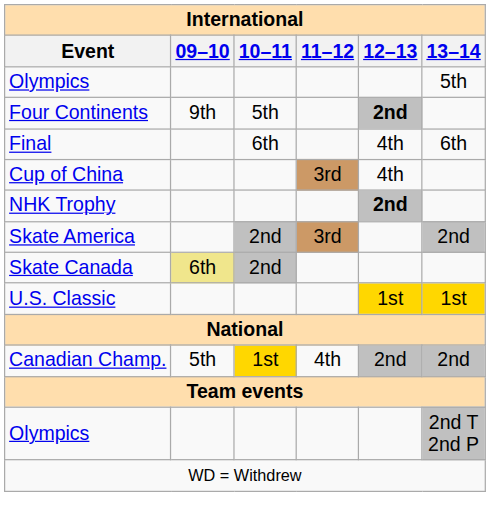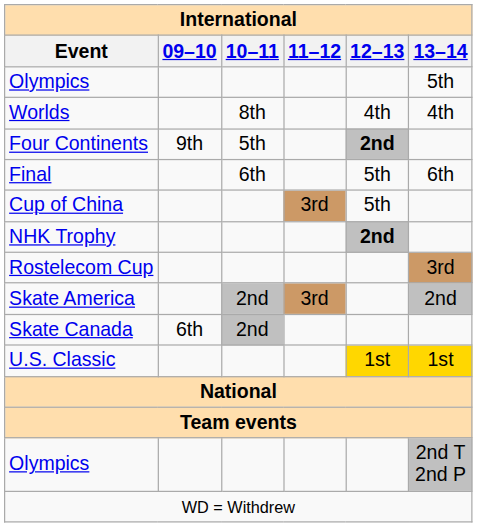+ row: Worlds | 8th | 4th | 4th
Final | 12–13: 4th -> 5th
Cup of China | 12–13: 4th -> 5th
+ row: Rostelecom Cup | 3rd
Skate Canada | 09–10: khaki background -> no background
- row: Canadian Champ. | 5th | 1st | 4th | 2nd | 2nd
